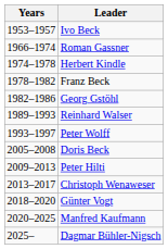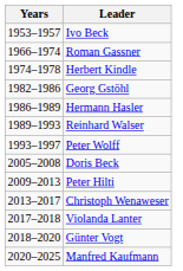- row: 1978–1982 | Franz Beck
+ row: 1986–1989 | Hermann Hasler
+ row: 2017–2018 | Violanda Lanter
- row: 2025– | Dagmar Bühler-Nigsch
